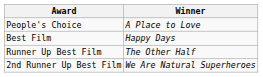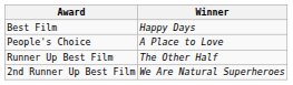rows swapped: Best Film <-> People's Choice
